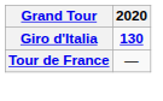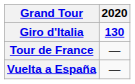+ row: Vuelta a España | —
